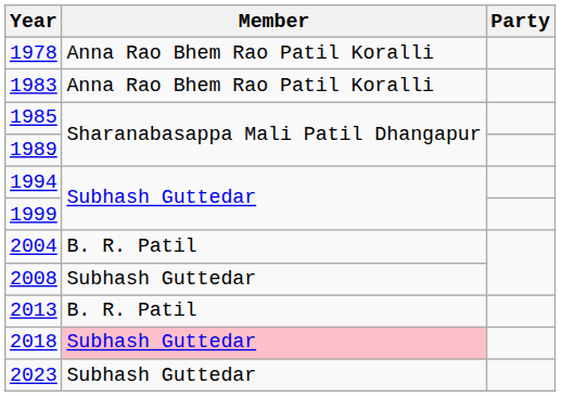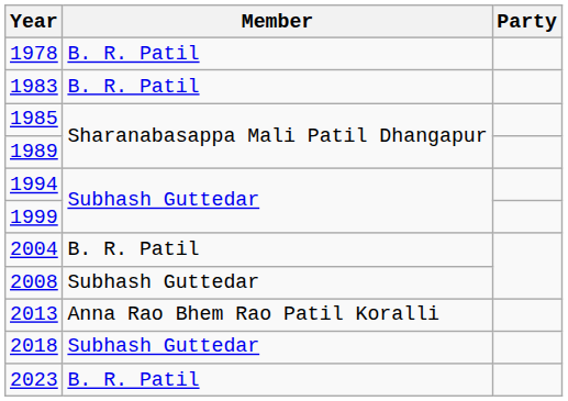1978 | Member: Anna Rao Bhem Rao Patil Koralli -> B. R. Patil
1983 | Member: Anna Rao Bhem Rao Patil Koralli -> B. R. Patil
2013 | Member: B. R. Patil -> Anna Rao Bhem Rao Patil Koralli
2018 | Member: pink background -> no background
2023 | Member: Subhash Guttedar -> B. R. Patil
